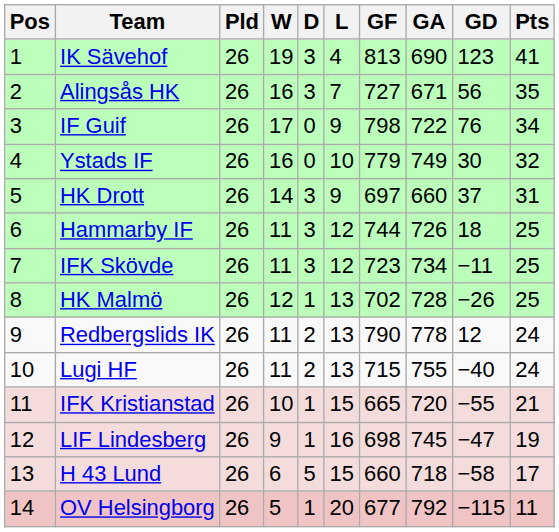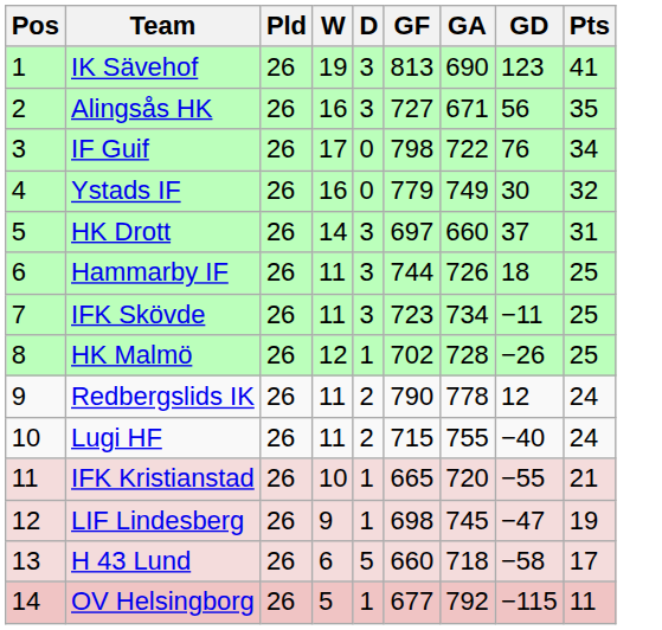- column: L | 4 | 7 | 9 | 10 | 9 | 12 | 12 | 13 | 13 | 13 | 15 | 16 | 15 | 20
